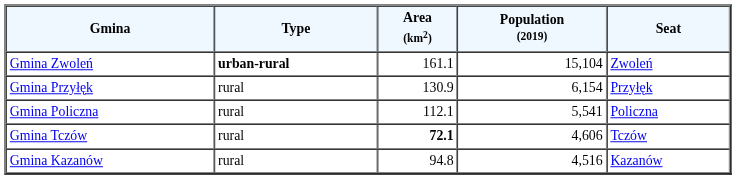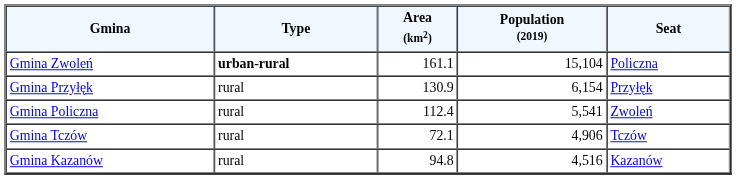Gmina Zwoleń | Seat: Zwoleń -> Policzna
Gmina Policzna | Area (km2): 112.1 -> 112.4
Gmina Policzna | Seat: Policzna -> Zwoleń
Gmina Tczów | Area (km2): bold -> normal
Gmina Tczów | Population (2019): 4,606 -> 4,906
